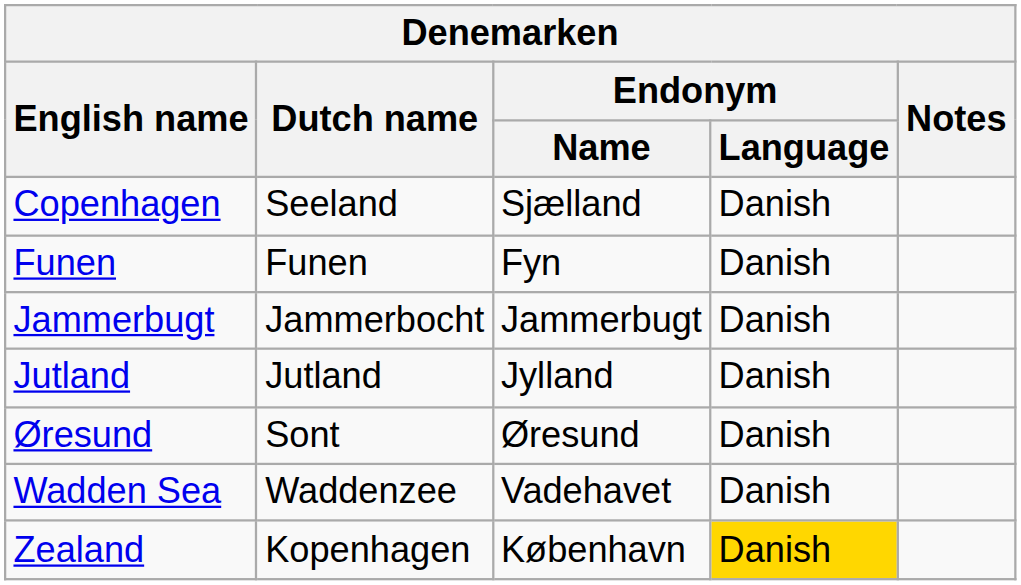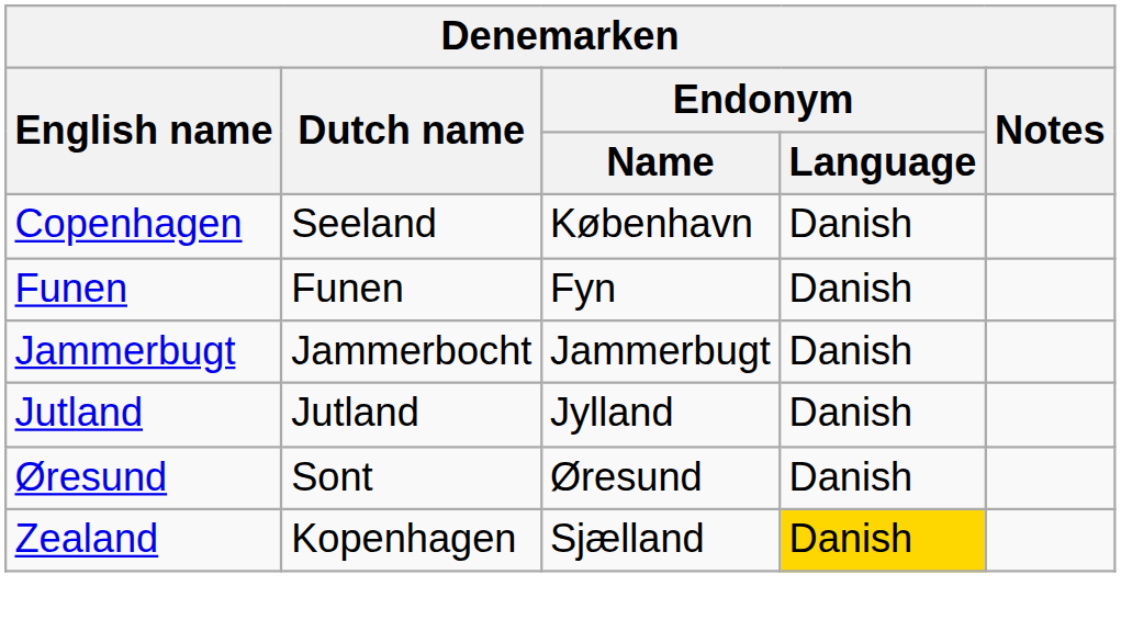Copenhagen | Endonym / Name: Sjælland -> København
- row: Wadden Sea | Waddenzee | Vadehavet | Danish
Zealand | Endonym / Name: København -> Sjælland
